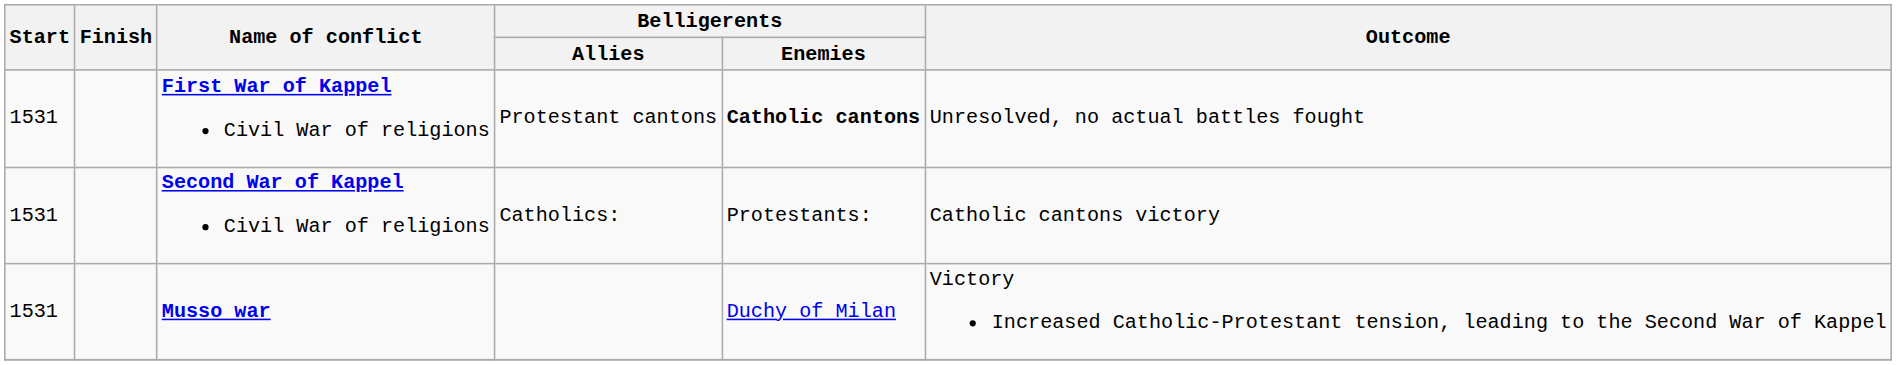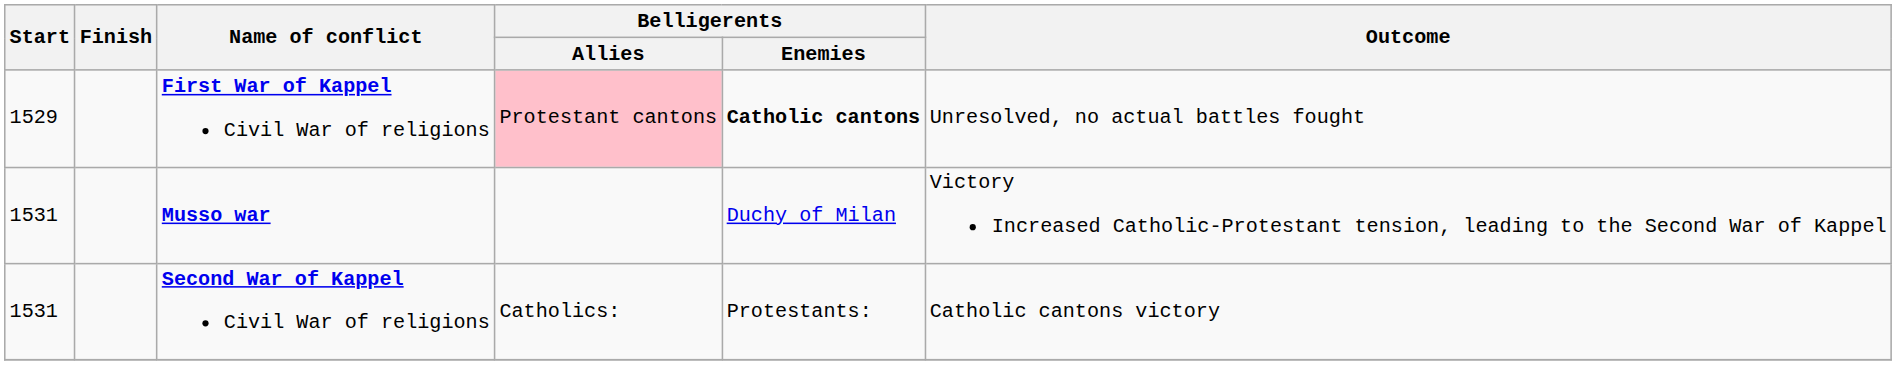First War of Kappel Civil War of religions | Start: 1531 -> 1529
First War of Kappel Civil War of religions | Belligerents / Allies: no background -> pink background
rows swapped: Musso war <-> Second War of Kappel Civil War of religions
